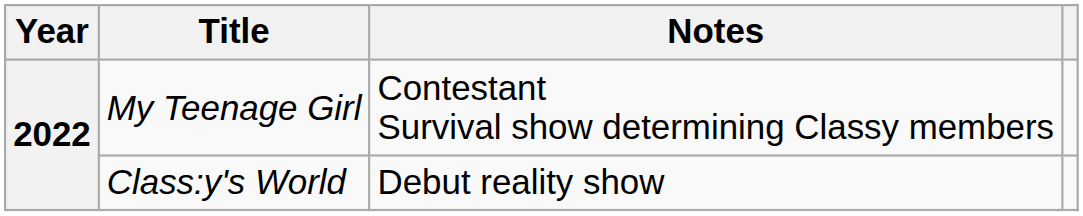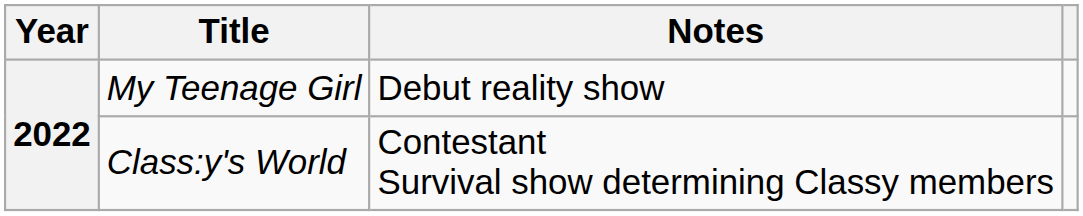My Teenage Girl | Notes: Contestant Survival show determining Classy members -> Debut reality show
Class:y's World | Notes: Debut reality show -> Contestant Survival show determining Classy members
